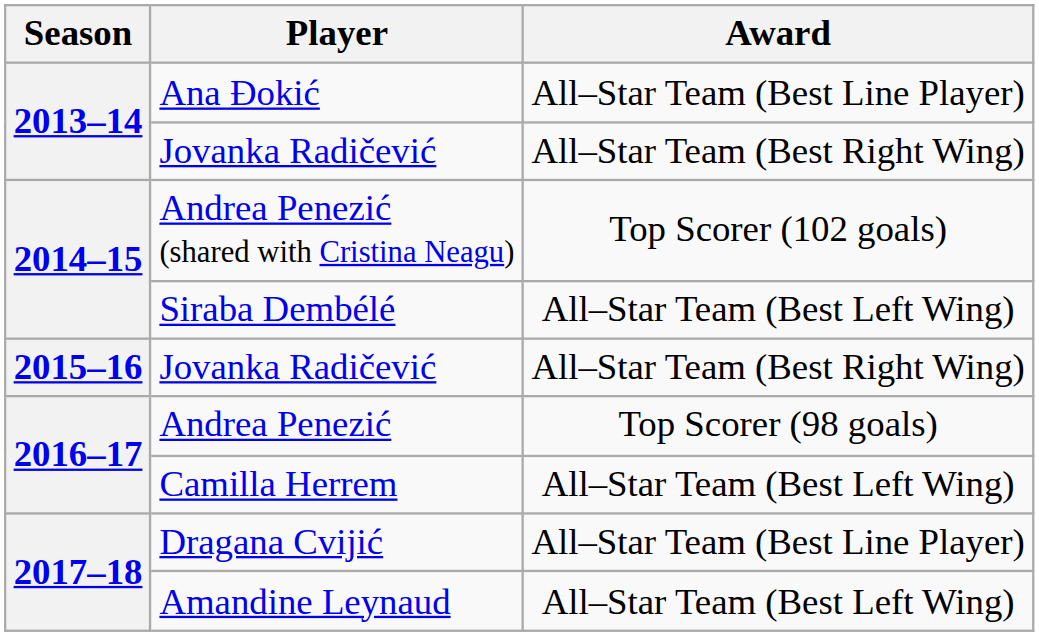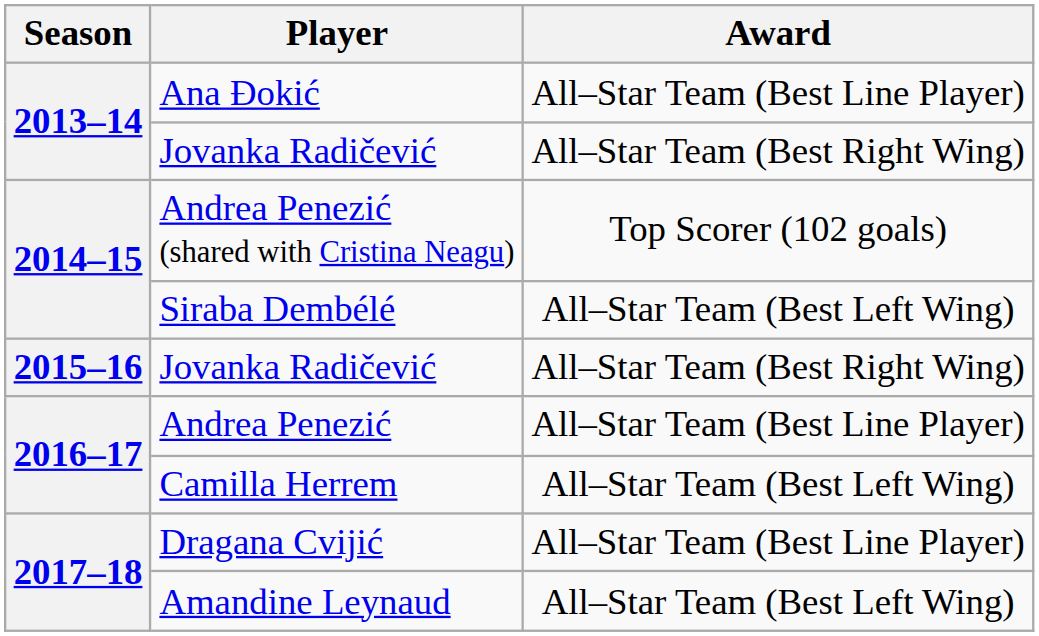Andrea Penezić | Award: Top Scorer (98 goals) -> All–Star Team (Best Line Player)
